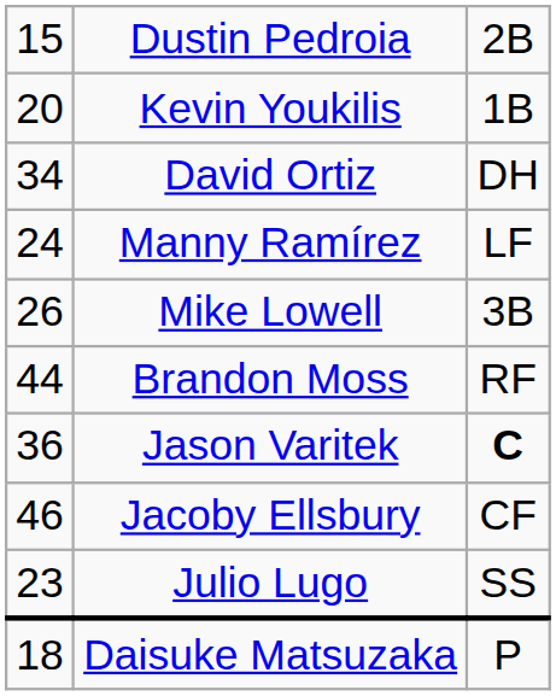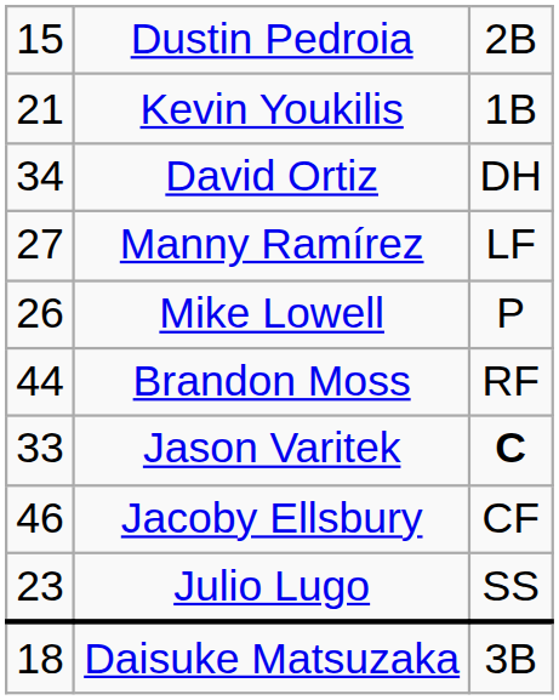Kevin Youkilis | column 1: 20 -> 21
Manny Ramírez | column 1: 24 -> 27
Mike Lowell | column 3: 3B -> P
Jason Varitek | column 1: 36 -> 33
Daisuke Matsuzaka | column 3: P -> 3B
